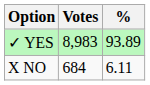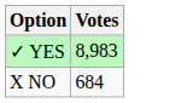- column: % | 93.89 | 6.11
